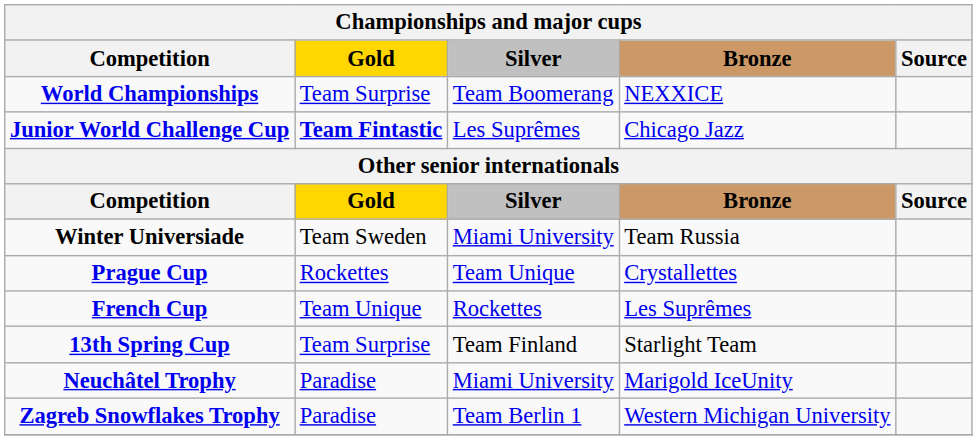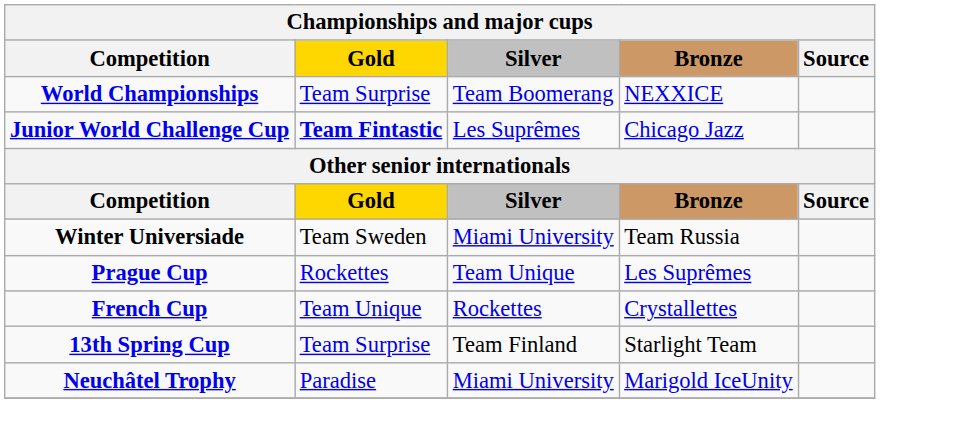Prague Cup | Bronze: Crystallettes -> Les Suprêmes
French Cup | Bronze: Les Suprêmes -> Crystallettes
- row: Zagreb Snowflakes Trophy | Paradise | Team Berlin 1 | Western Michigan University
